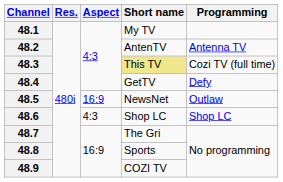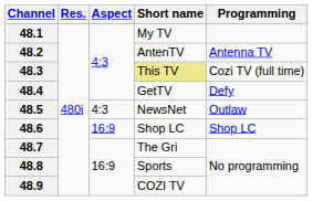48.5 | Aspect: 16:9 -> 4:3
48.6 | Aspect: 4:3 -> 16:9
